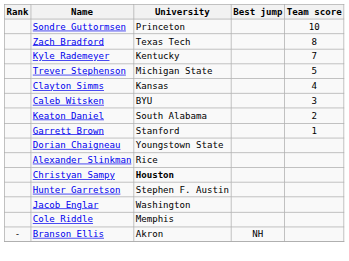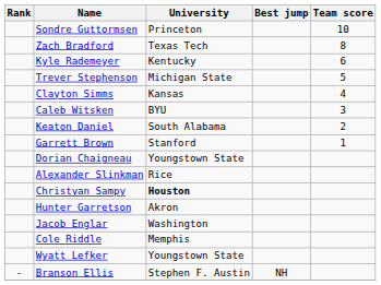Kyle Rademeyer | Team score: 7 -> 6
Hunter Garretson | University: Stephen F. Austin -> Akron
+ row: Wyatt Lefker | Youngstown State
Branson Ellis | University: Akron -> Stephen F. Austin
